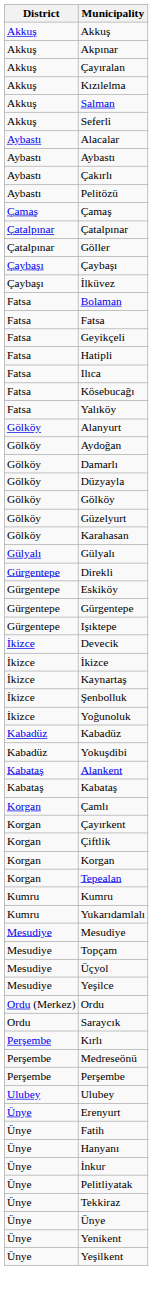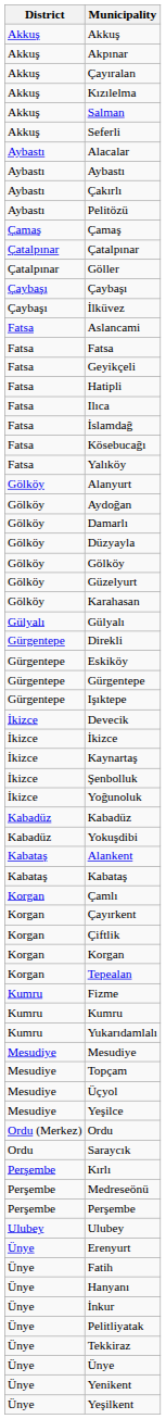+ row: Fatsa | Aslancami
- row: Fatsa | Bolaman
+ row: Fatsa | İslamdağ
+ row: Kumru | Fizme
